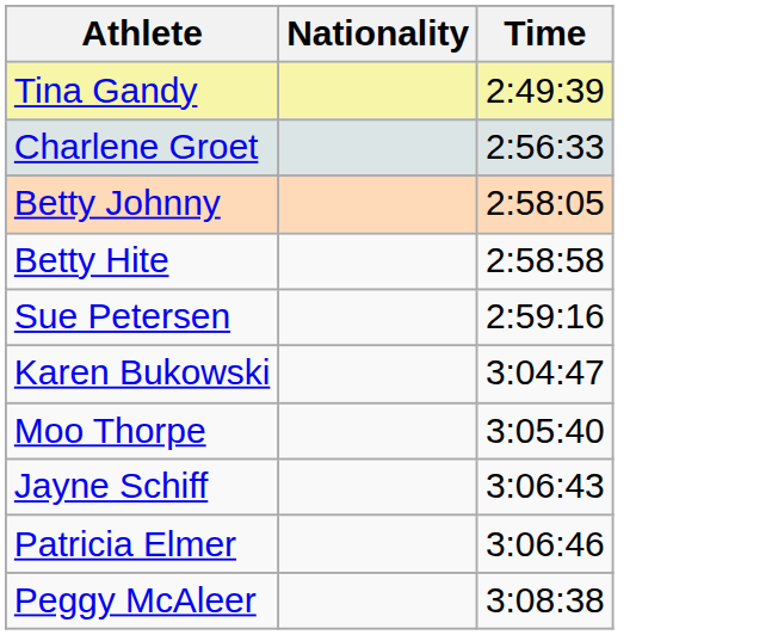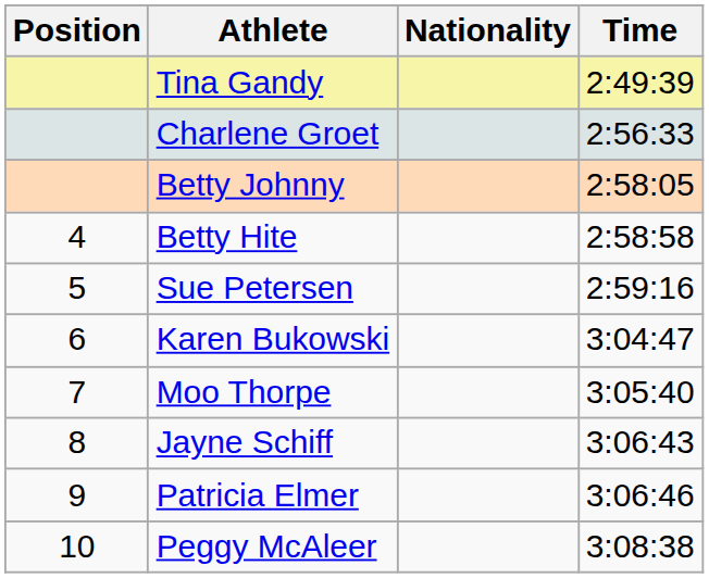+ column: Position | 4 | 5 | 6 | 7 | 8 | 9 | 10
